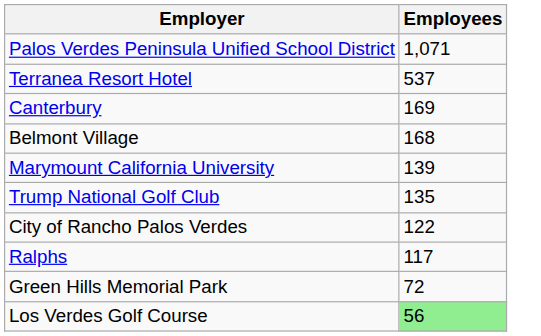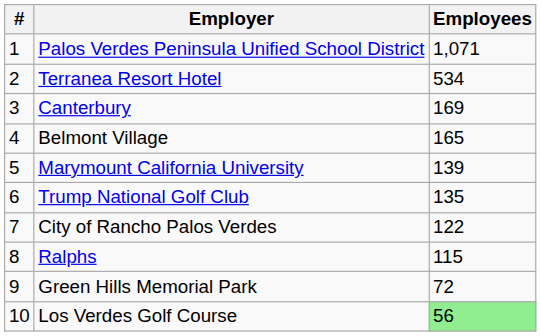+ column: # | 1 | 2 | 3 | 4 | 5 | 6 | 7 | 8 | 9 | 10
Terranea Resort Hotel | Employees: 537 -> 534
Belmont Village | Employees: 168 -> 165
Ralphs | Employees: 117 -> 115
